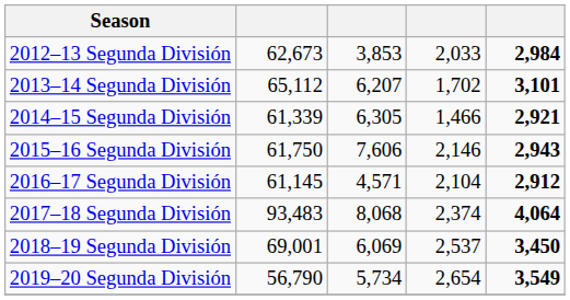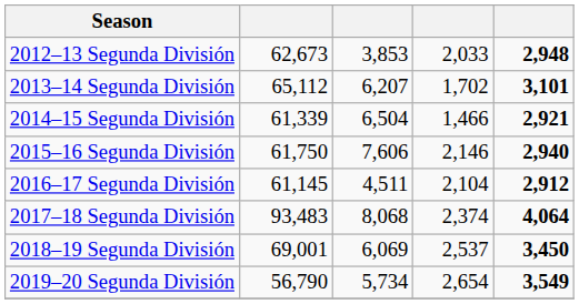2012–13 Segunda División | column 5: 2,984 -> 2,948
2014–15 Segunda División | column 3: 6,305 -> 6,504
2015–16 Segunda División | column 5: 2,943 -> 2,940
2016–17 Segunda División | column 3: 4,571 -> 4,511
